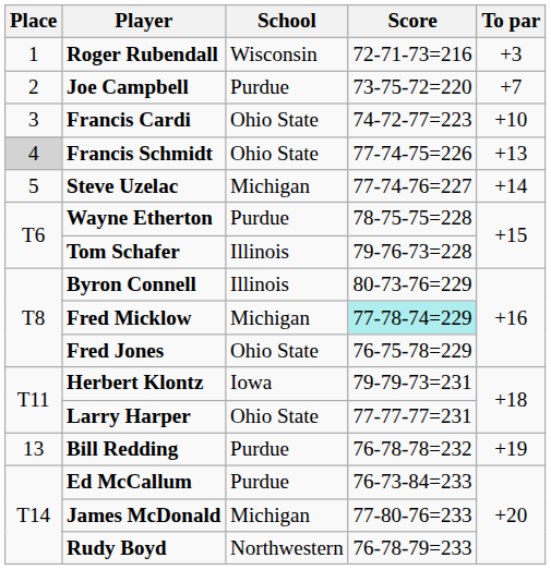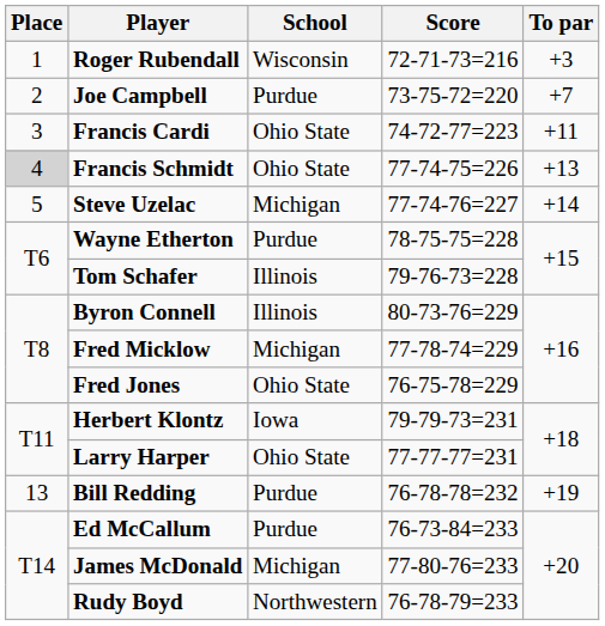Francis Cardi | To par: +10 -> +11
Fred Micklow | Score: paleturquoise background -> no background
